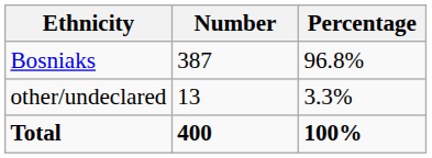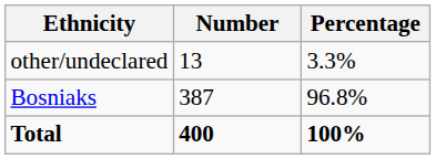rows swapped: Bosniaks <-> other/undeclared
